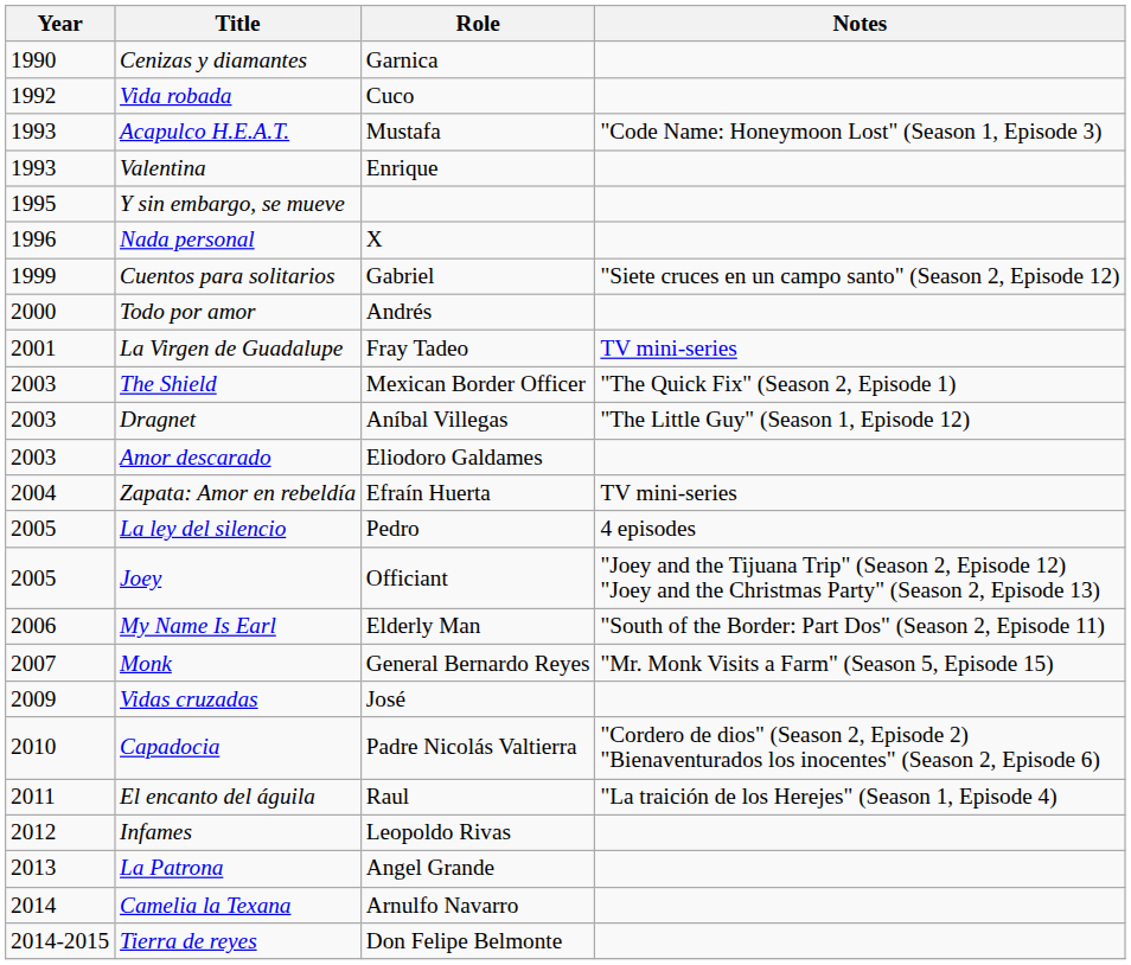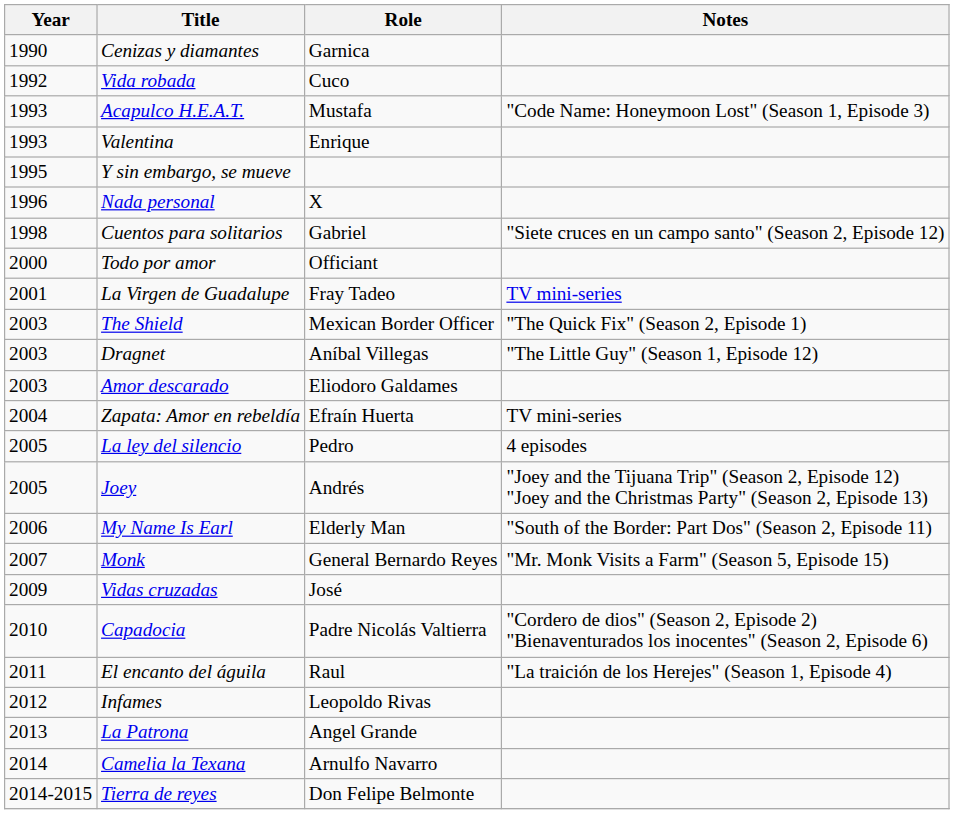Cuentos para solitarios | Year: 1999 -> 1998
Todo por amor | Role: Andrés -> Officiant
Joey | Role: Officiant -> Andrés
